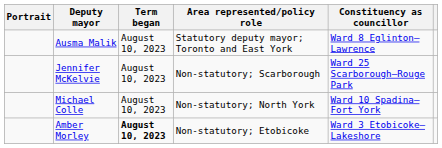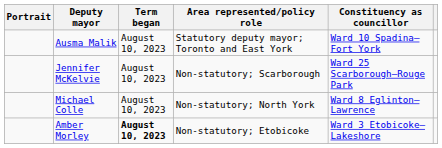Ausma Malik | Constituency as councillor: Ward 8 Eglinton—Lawrence -> Ward 10 Spadina—Fort York
Michael Colle | Constituency as councillor: Ward 10 Spadina—Fort York -> Ward 8 Eglinton—Lawrence
